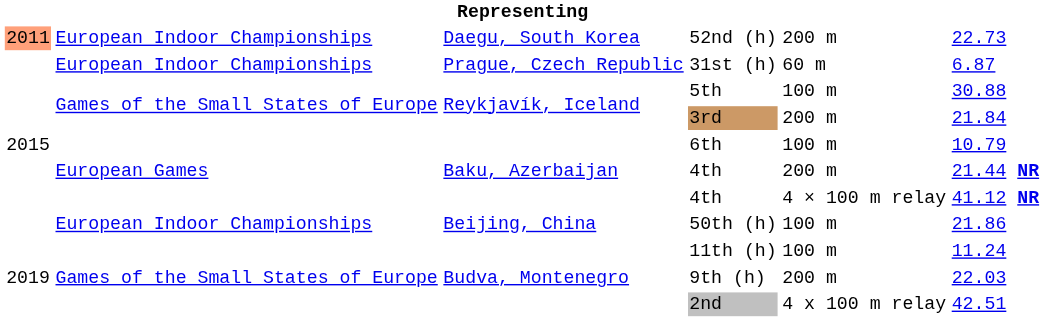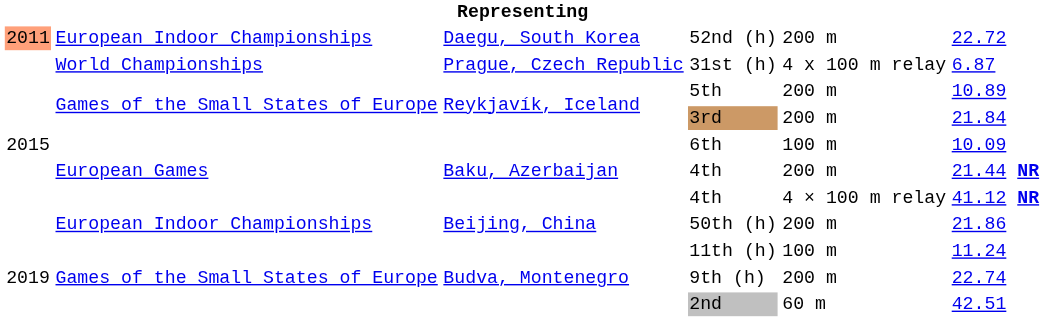52nd (h) | column 6: 22.73 -> 22.72
31st (h) | column 2: European Indoor Championships -> World Championships
31st (h) | column 5: 60 m -> 4 x 100 m relay
5th | column 5: 100 m -> 200 m
5th | column 6: 30.88 -> 10.89
6th | column 6: 10.79 -> 10.09
50th (h) | column 5: 100 m -> 200 m
9th (h) | column 6: 22.03 -> 22.74
2nd | column 5: 4 x 100 m relay -> 60 m
